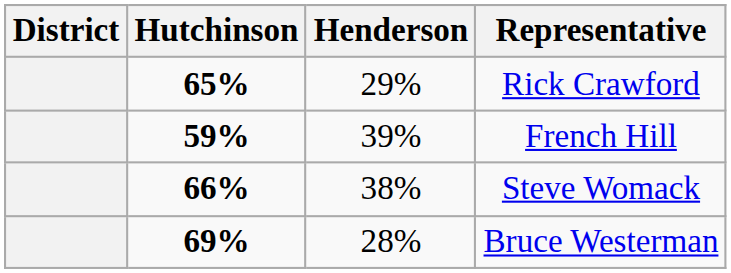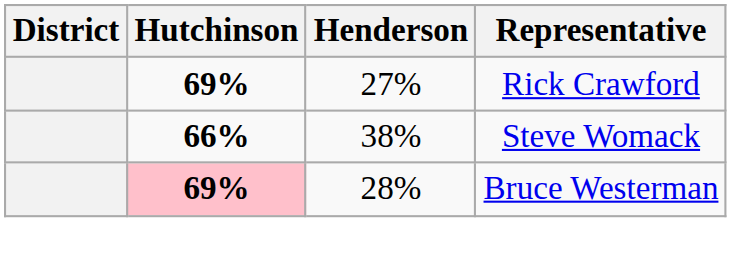Rick Crawford | Hutchinson: 65% -> 69%
Rick Crawford | Henderson: 29% -> 27%
- row: 59% | 39% | French Hill
Bruce Westerman | Hutchinson: no background -> pink background
